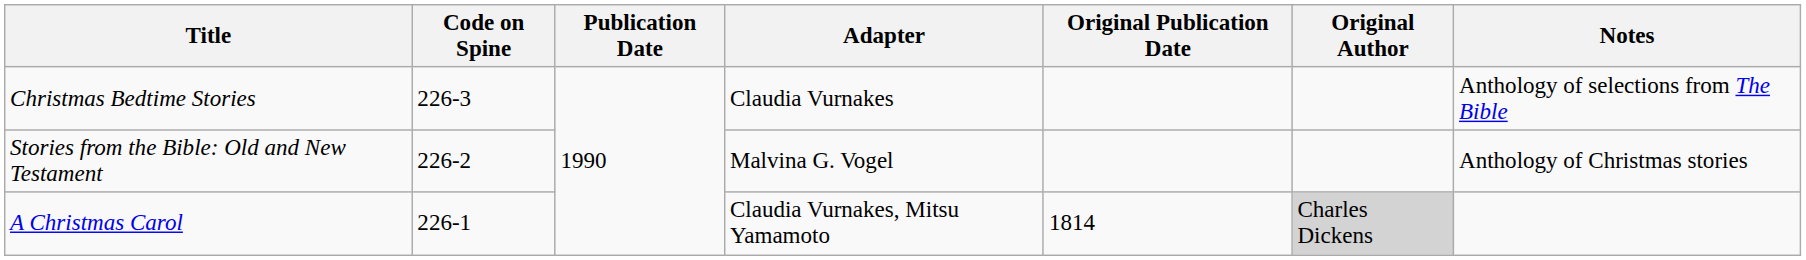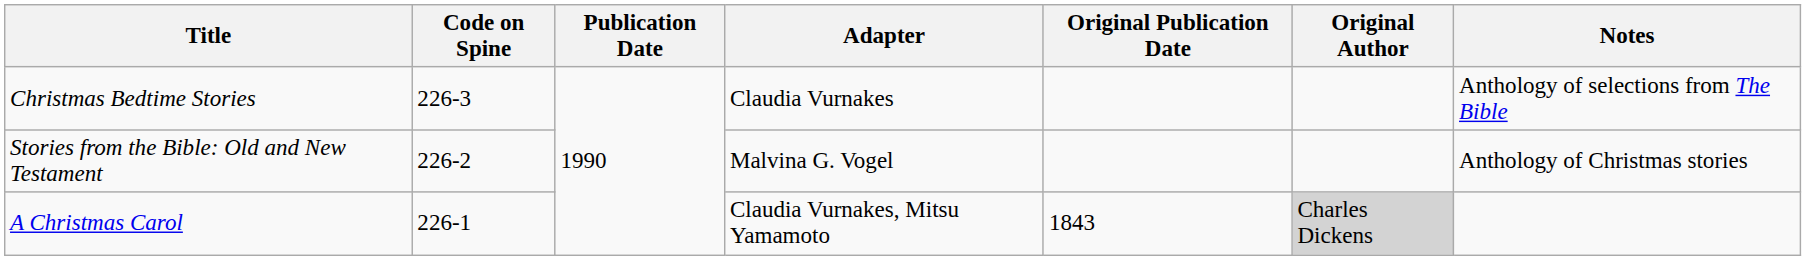A Christmas Carol | Original Publication Date: 1814 -> 1843
